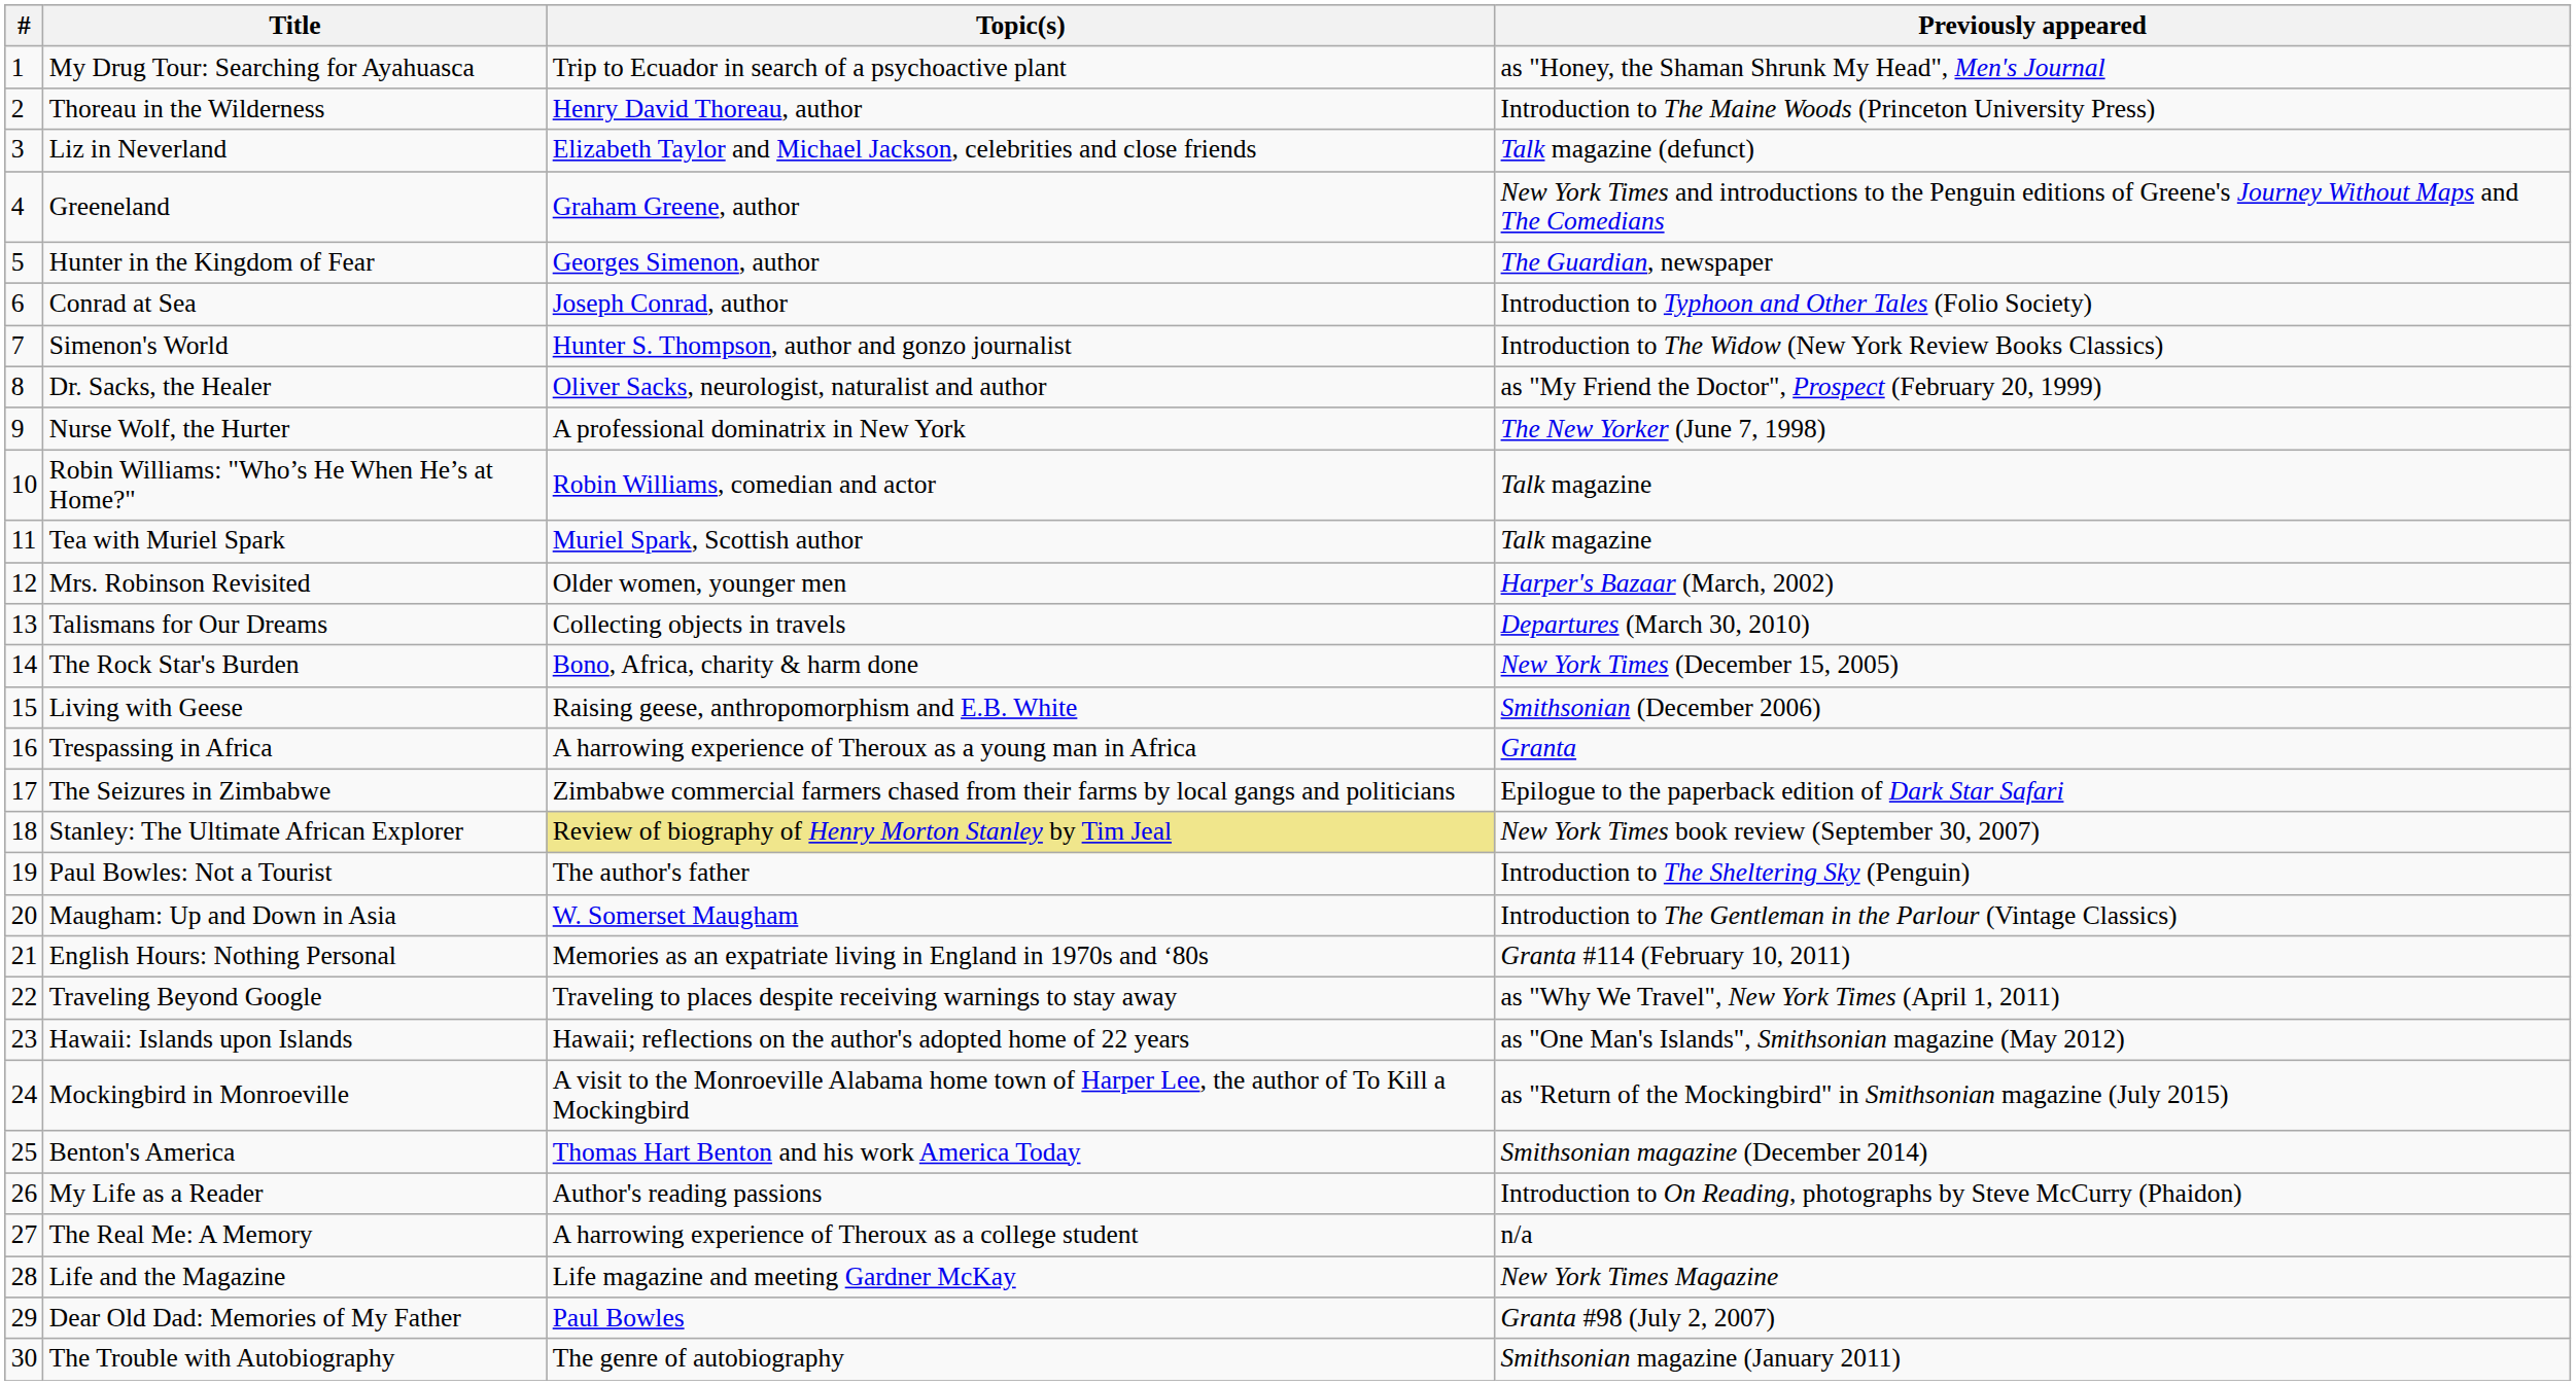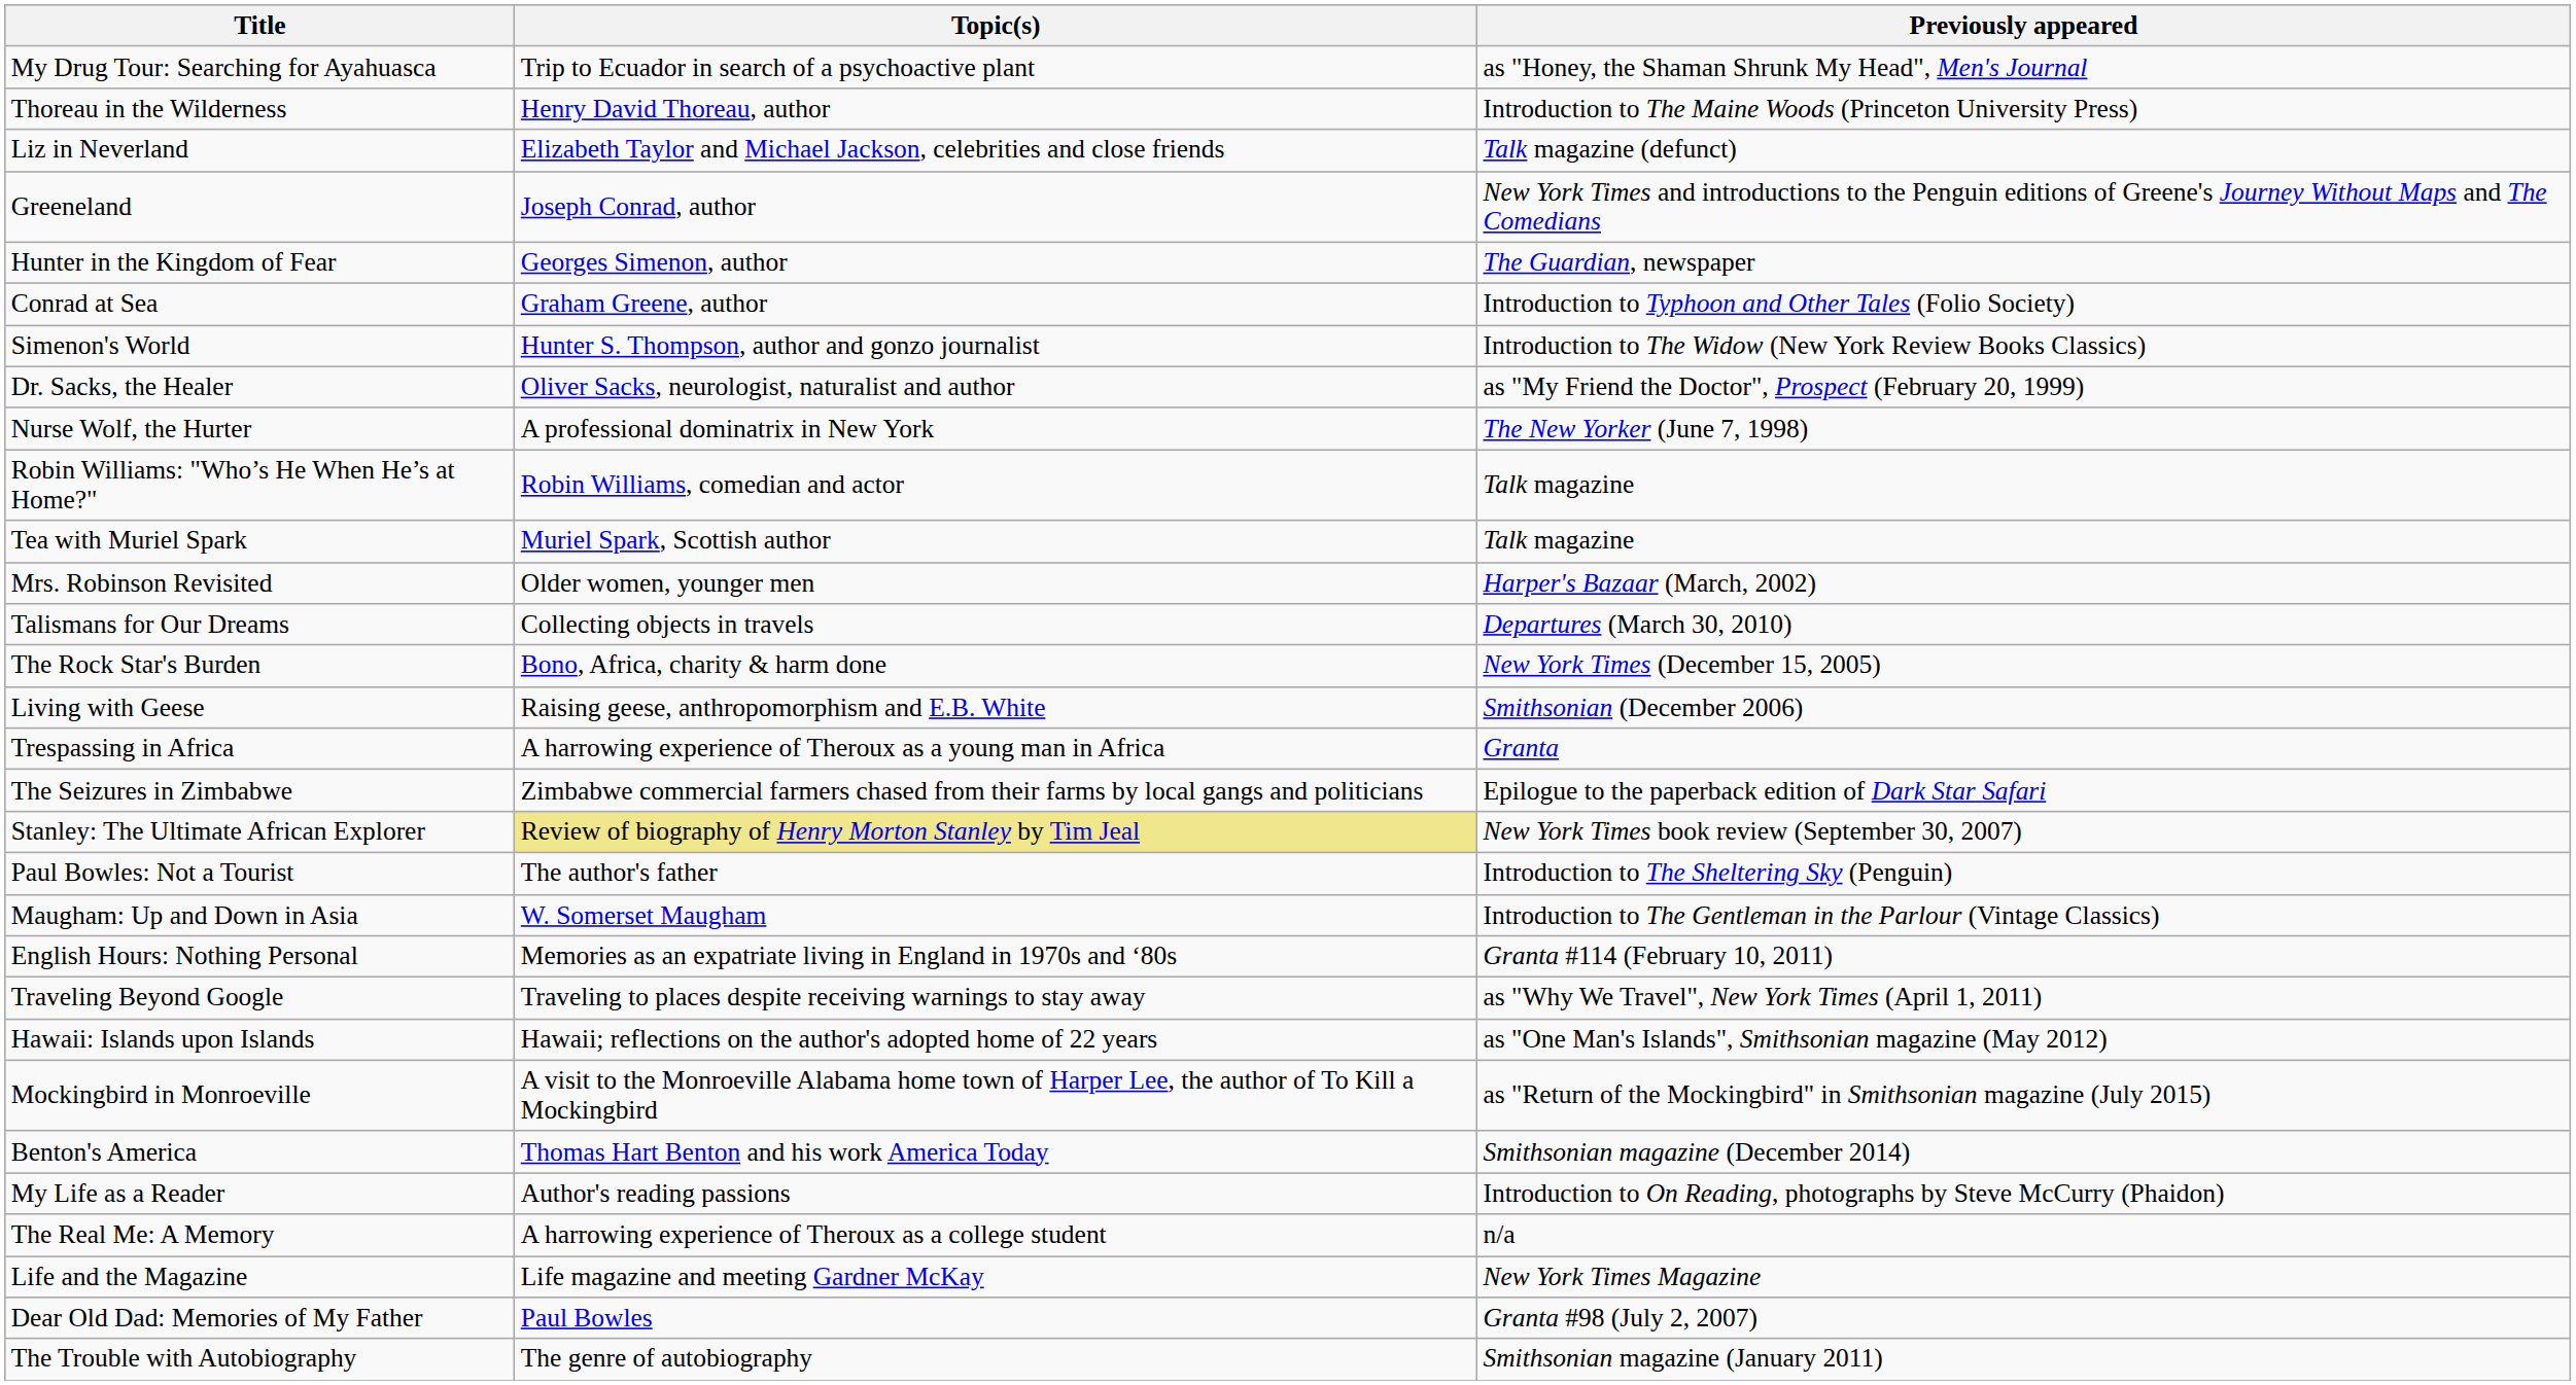- column: # | 1 | 2 | 3 | 4 | 5 | 6 | 7 | 8 | 9 | 10 | 11 | 12 | 13 | 14 | 15 | 16 | 17 | 18 | 19 | 20 | 21 | 22 | 23 | 24 | 25 | 26 | 27 | 28 | 29 | 30
Greeneland | Topic(s): Graham Greene, author -> Joseph Conrad, author
Conrad at Sea | Topic(s): Joseph Conrad, author -> Graham Greene, author
